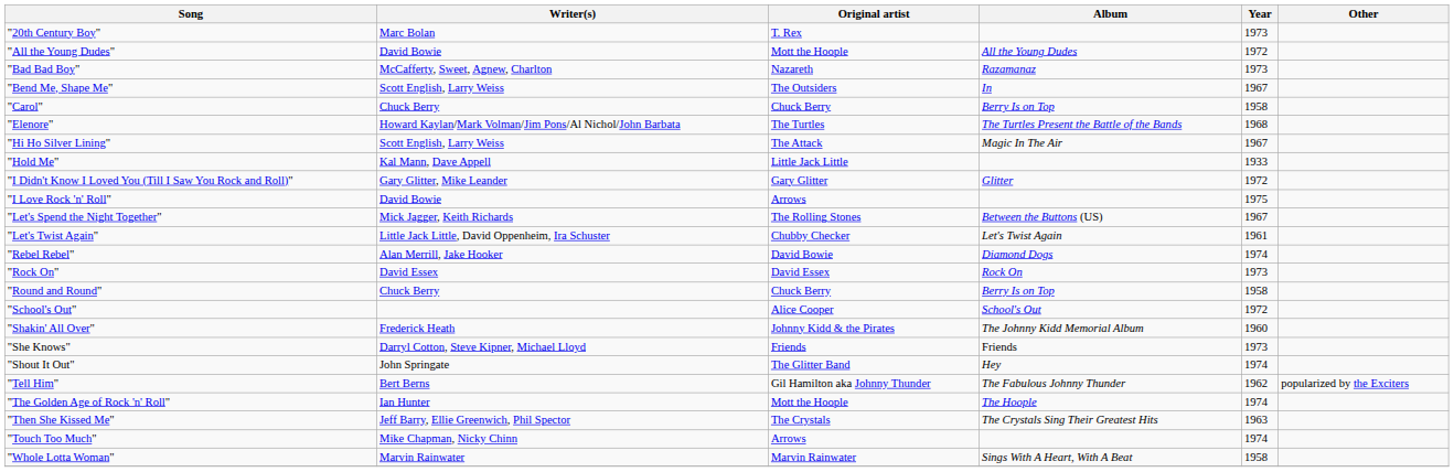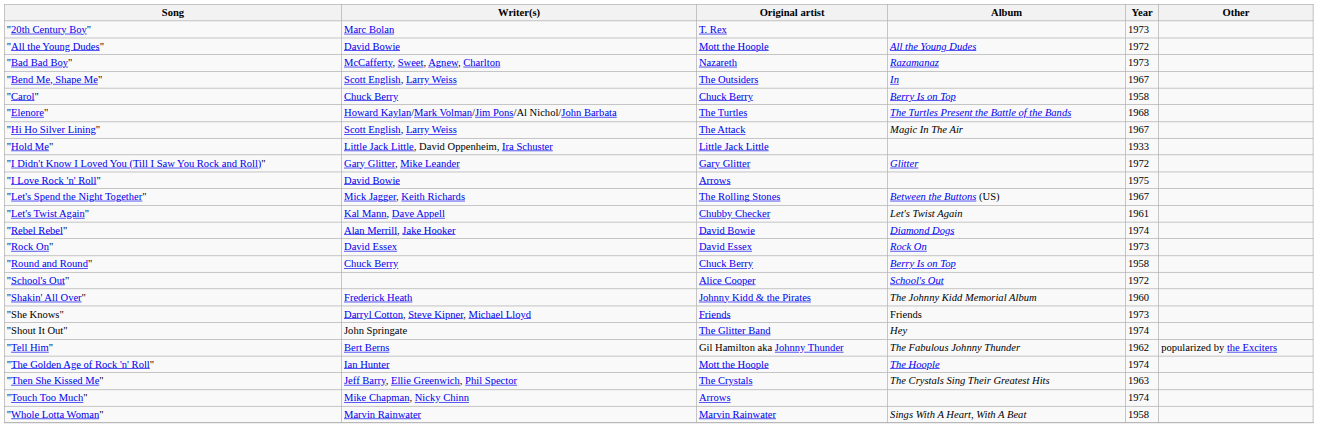"Hold Me" | Writer(s): Kal Mann, Dave Appell -> Little Jack Little, David Oppenheim, Ira Schuster
"Let's Twist Again" | Writer(s): Little Jack Little, David Oppenheim, Ira Schuster -> Kal Mann, Dave Appell
